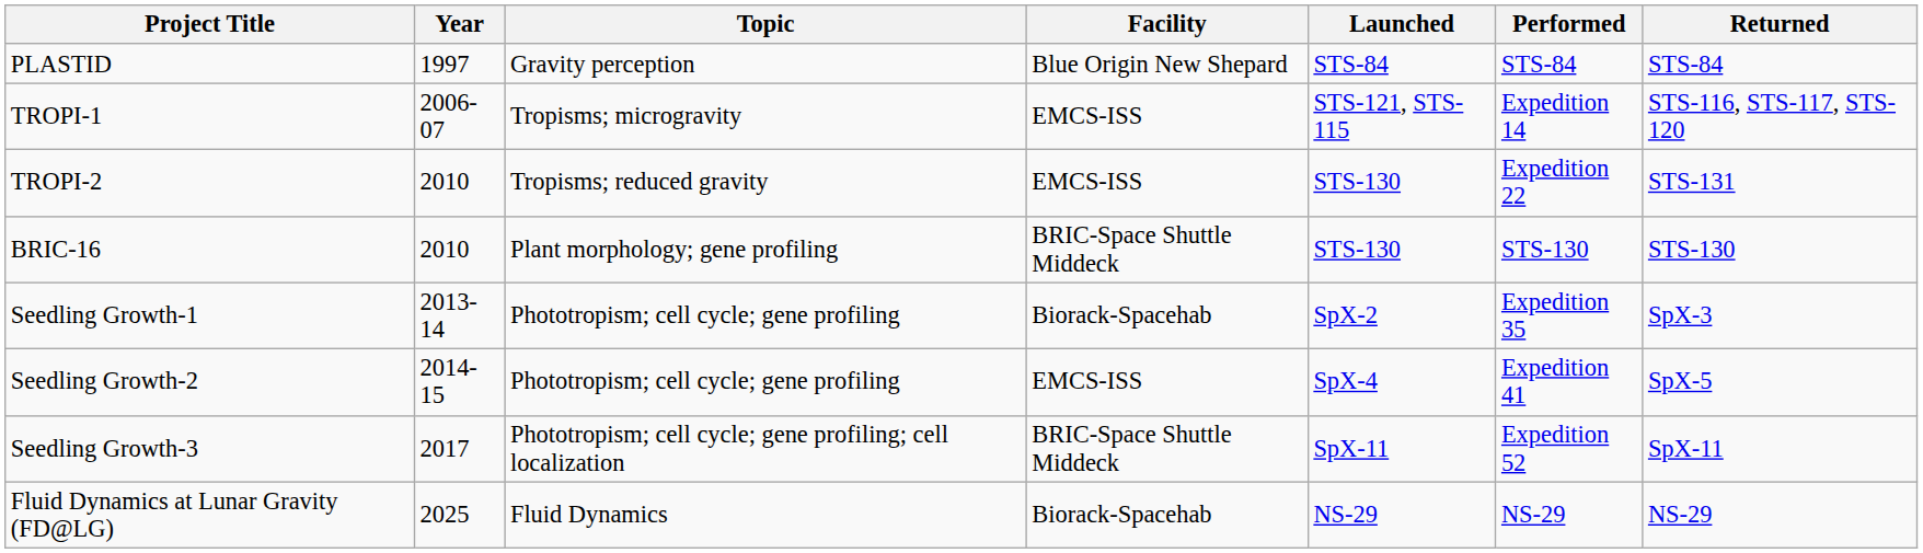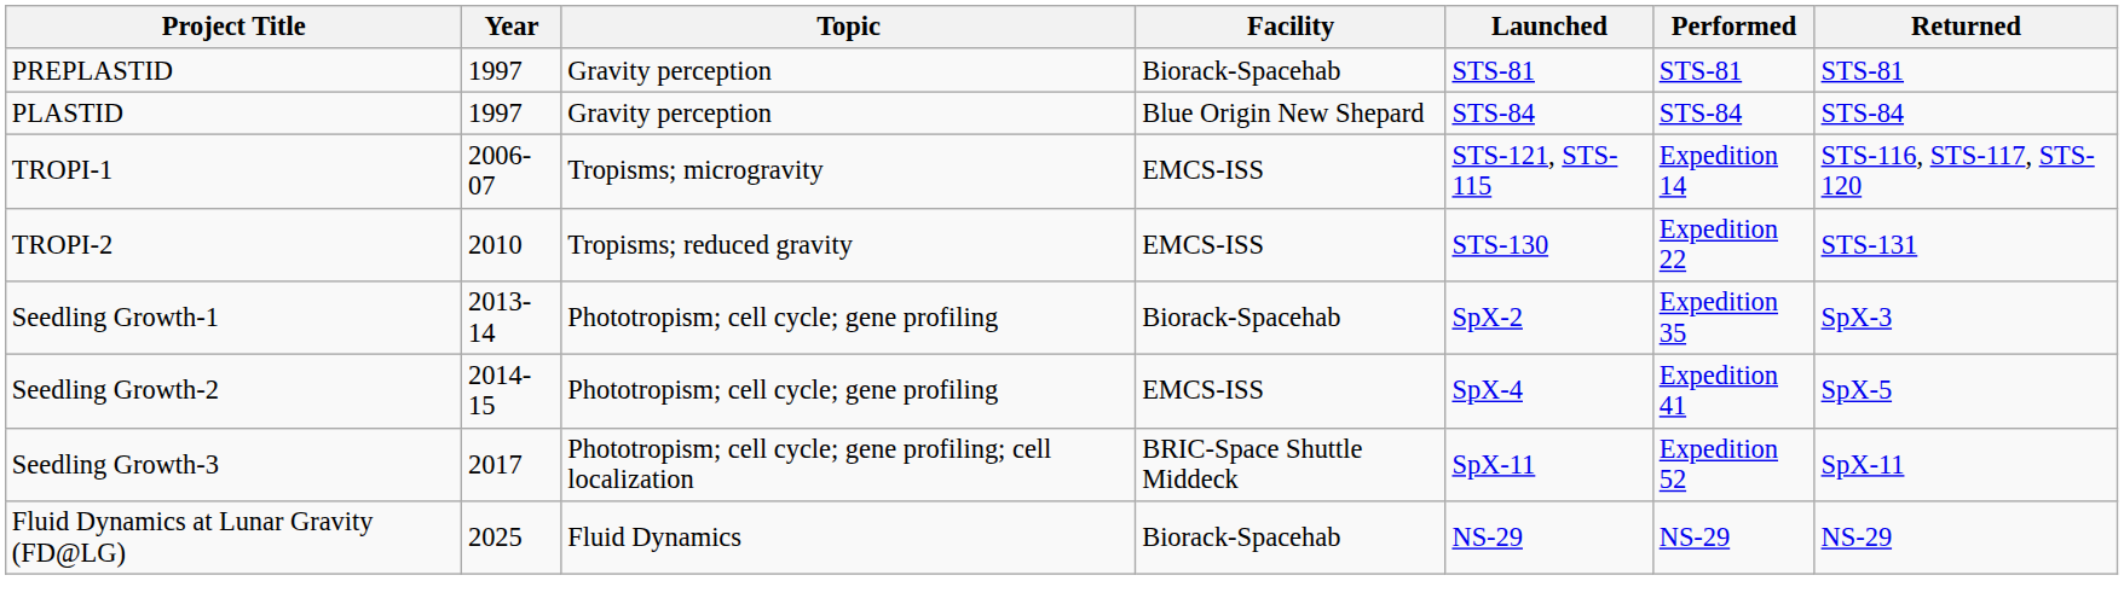+ row: PREPLASTID | 1997 | Gravity perception | Biorack-Spacehab | STS-81 | STS-81 | STS-81
- row: BRIC-16 | 2010 | Plant morphology; gene profiling | BRIC-Space Shuttle Middeck | STS-130 | STS-130 | STS-130
